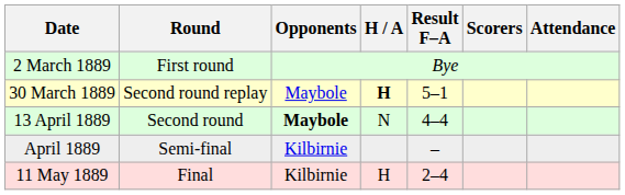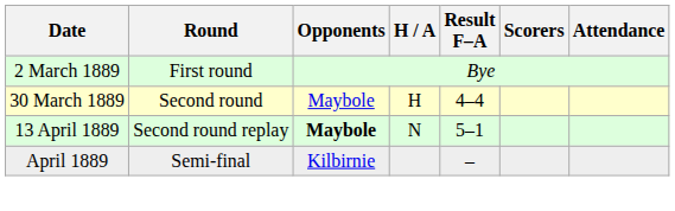30 March 1889 | Round: Second round replay -> Second round
30 March 1889 | H / A: bold -> normal
30 March 1889 | Result F–A: 5–1 -> 4–4
13 April 1889 | Round: Second round -> Second round replay
13 April 1889 | Result F–A: 4–4 -> 5–1
- row: 11 May 1889 | Final | Kilbirnie | H | 2–4
